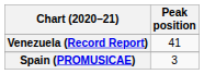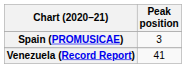rows swapped: Spain (PROMUSICAE) <-> Venezuela (Record Report)
